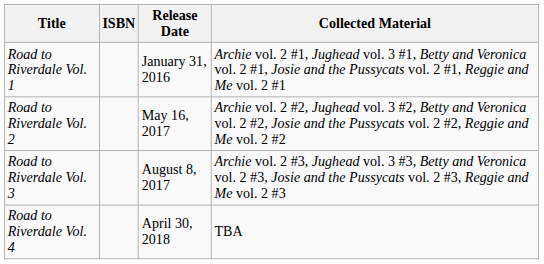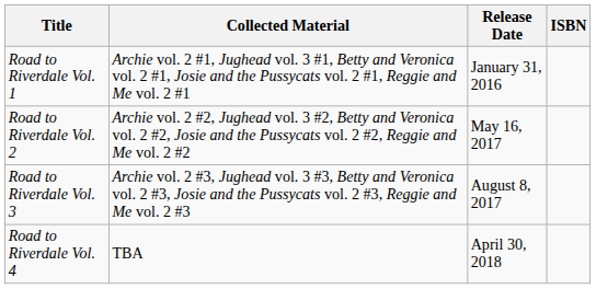columns swapped: ISBN <-> Collected Material
